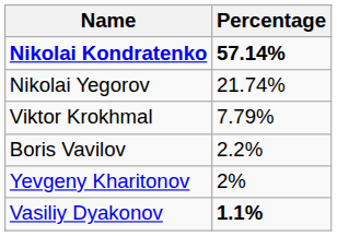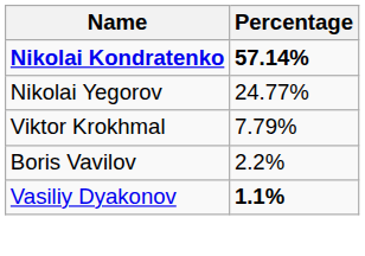Nikolai Yegorov | Percentage: 21.74% -> 24.77%
- row: Yevgeny Kharitonov | 2%
